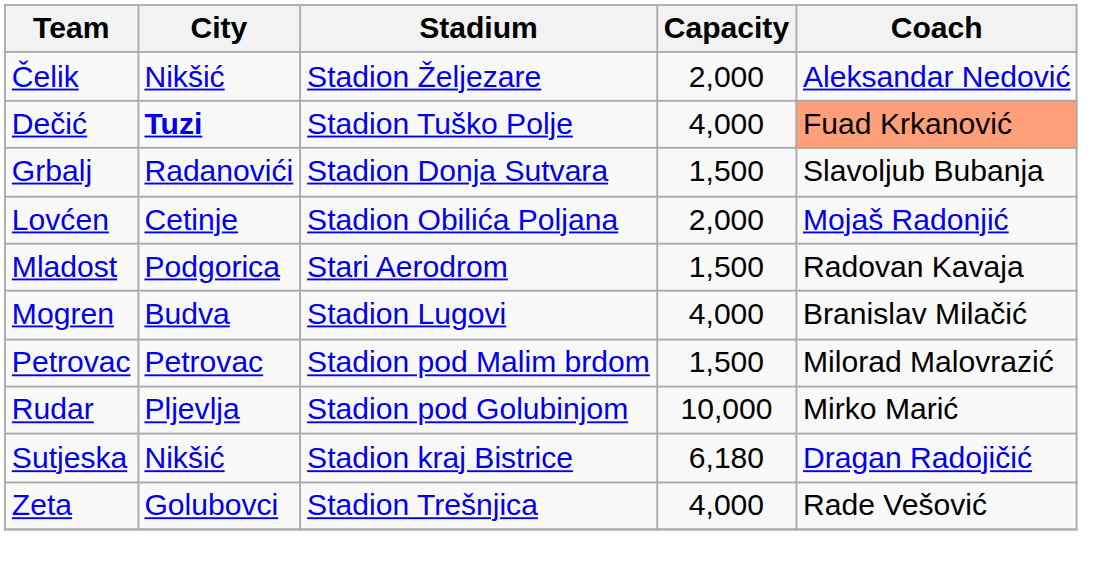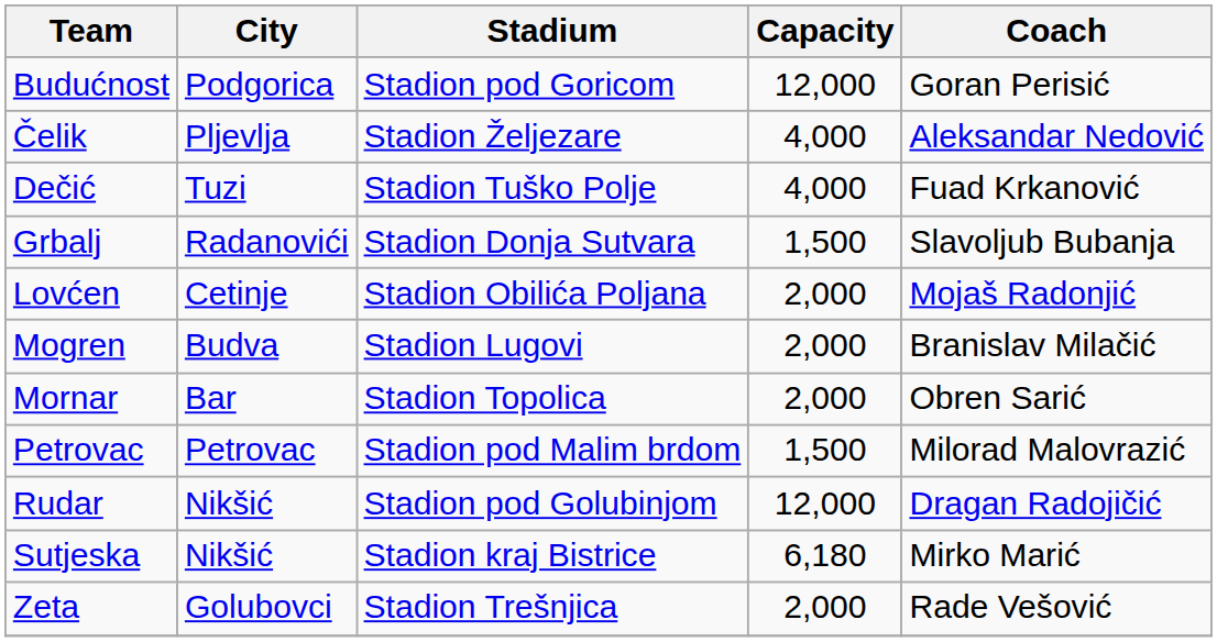+ row: Budućnost | Podgorica | Stadion pod Goricom | 12,000 | Goran Perisić
Čelik | City: Nikšić -> Pljevlja
Čelik | Capacity: 2,000 -> 4,000
Dečić | City: bold -> normal
Dečić | Coach: lightsalmon background -> no background
- row: Mladost | Podgorica | Stari Aerodrom | 1,500 | Radovan Kavaja
Mogren | Capacity: 4,000 -> 2,000
+ row: Mornar | Bar | Stadion Topolica | 2,000 | Obren Sarić
Rudar | City: Pljevlja -> Nikšić
Rudar | Capacity: 10,000 -> 12,000
Rudar | Coach: Mirko Marić -> Dragan Radojičić
Sutjeska | Coach: Dragan Radojičić -> Mirko Marić
Zeta | Capacity: 4,000 -> 2,000
